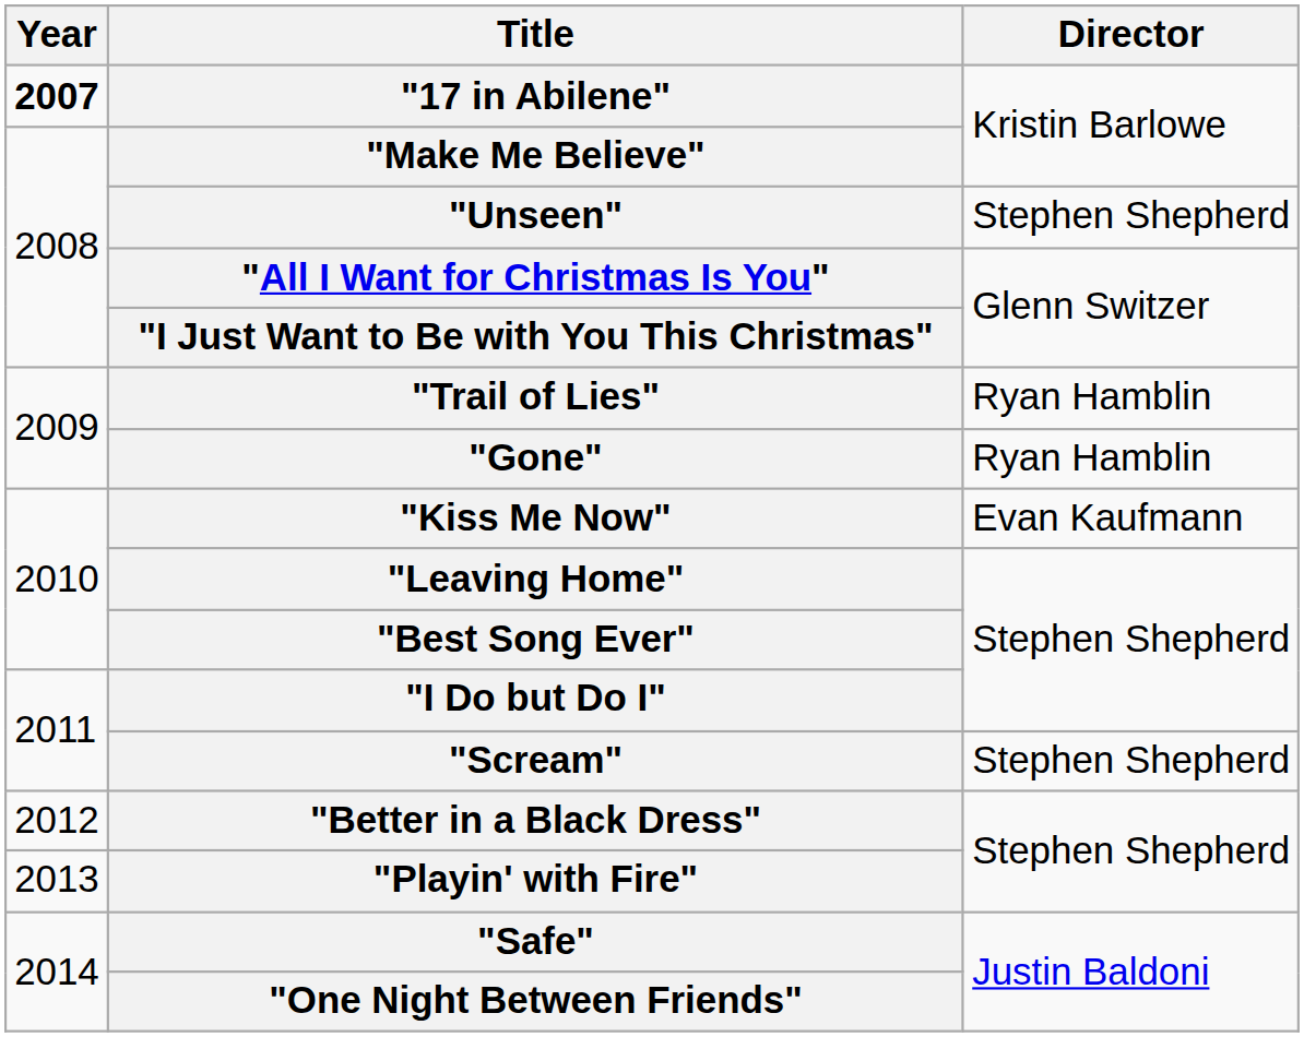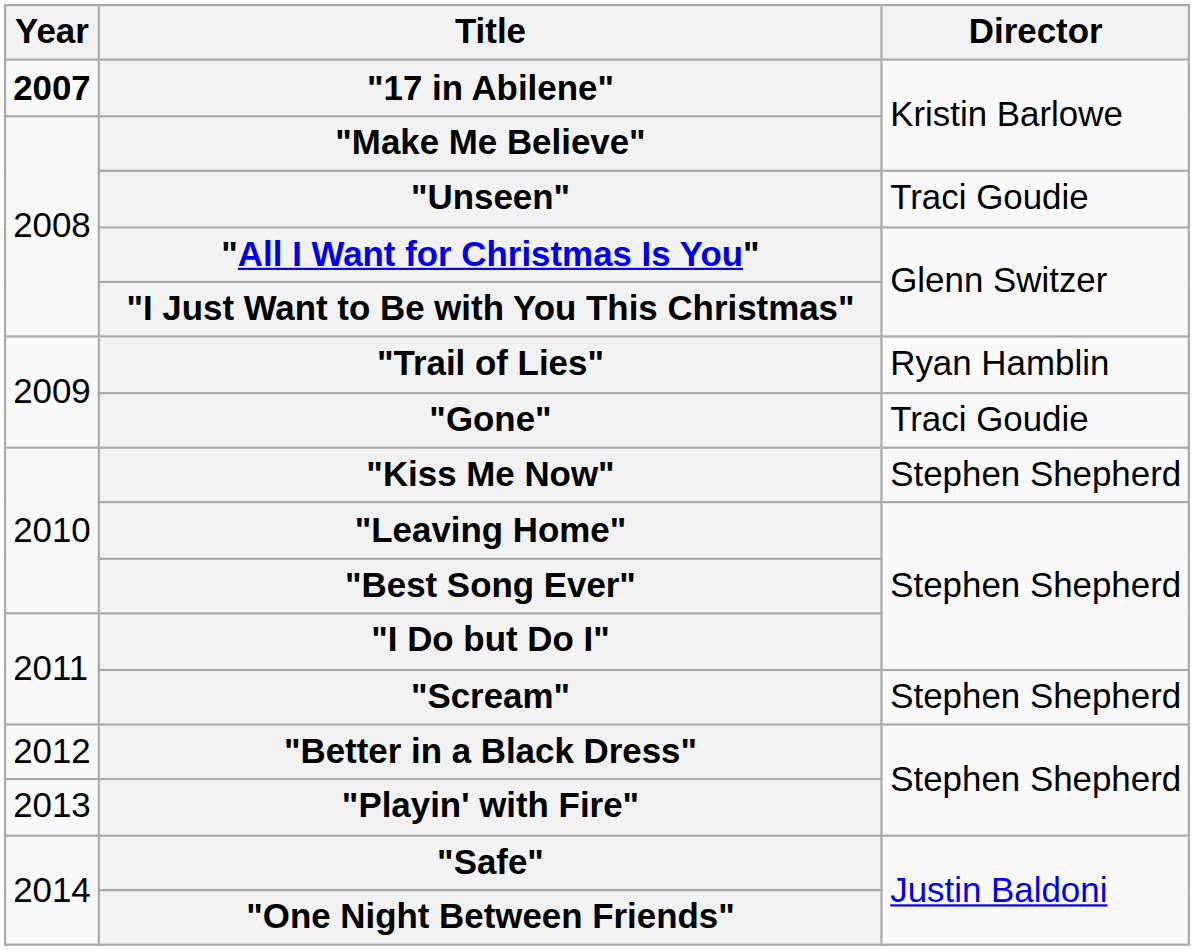"Unseen" | Director: Stephen Shepherd -> Traci Goudie
"Gone" | Director: Ryan Hamblin -> Traci Goudie
"Kiss Me Now" | Director: Evan Kaufmann -> Stephen Shepherd
